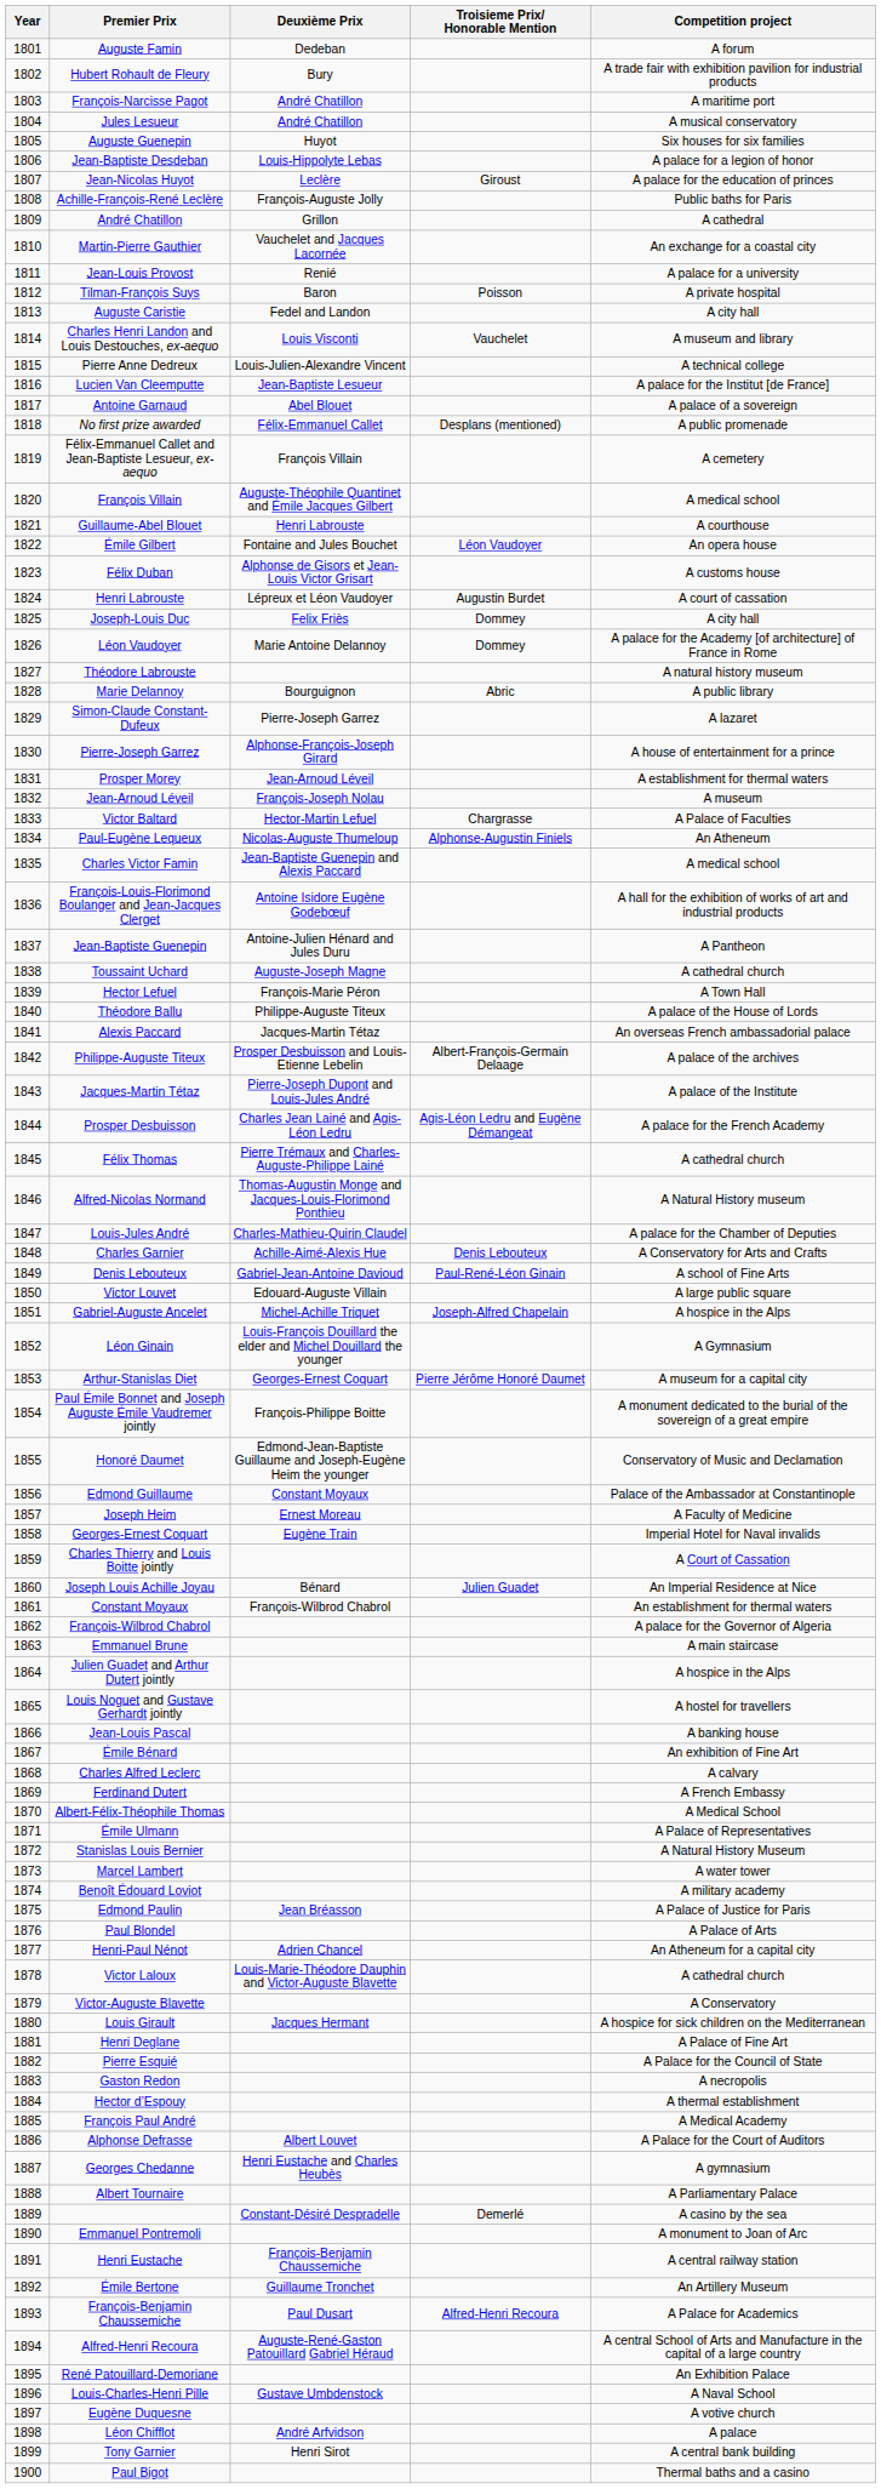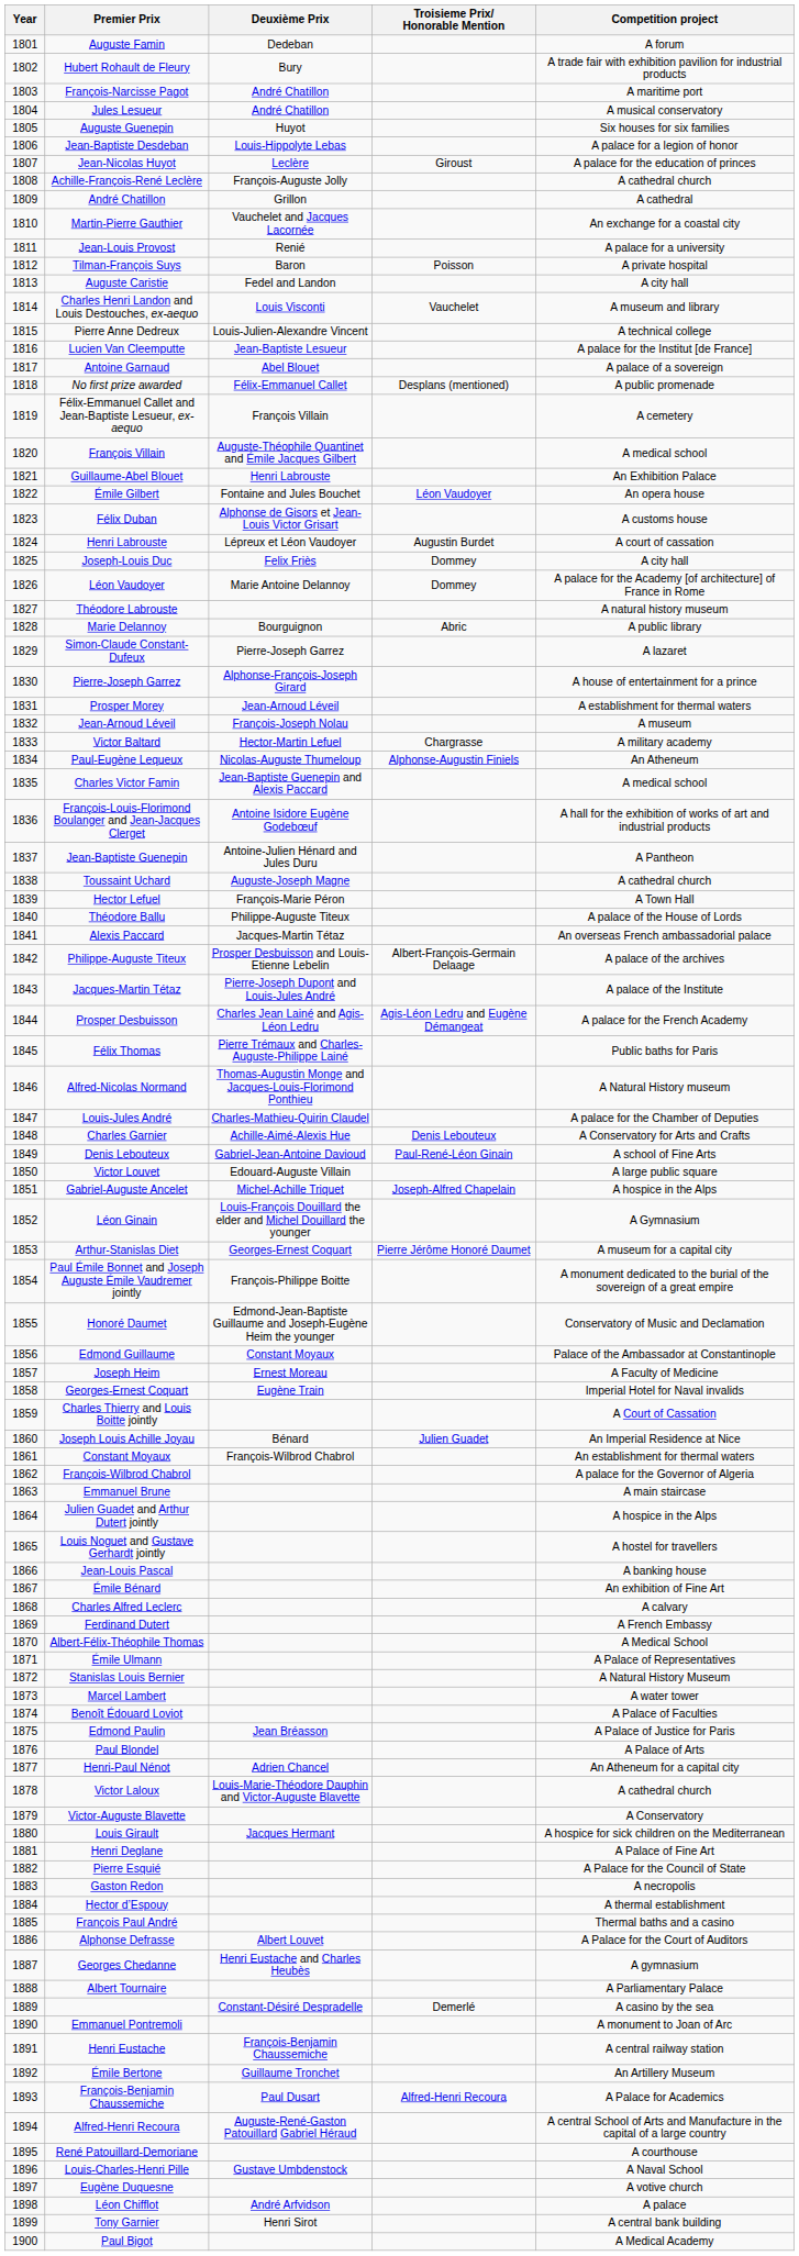Achille-François-René Leclère | Competition project: Public baths for Paris -> A cathedral church
Guillaume-Abel Blouet | Competition project: A courthouse -> An Exhibition Palace
Victor Baltard | Competition project: A Palace of Faculties -> A military academy
Félix Thomas | Competition project: A cathedral church -> Public baths for Paris
Benoît Édouard Loviot | Competition project: A military academy -> A Palace of Faculties
François Paul André | Competition project: A Medical Academy -> Thermal baths and a casino
René Patouillard-Demoriane | Competition project: An Exhibition Palace -> A courthouse
Paul Bigot | Competition project: Thermal baths and a casino -> A Medical Academy
